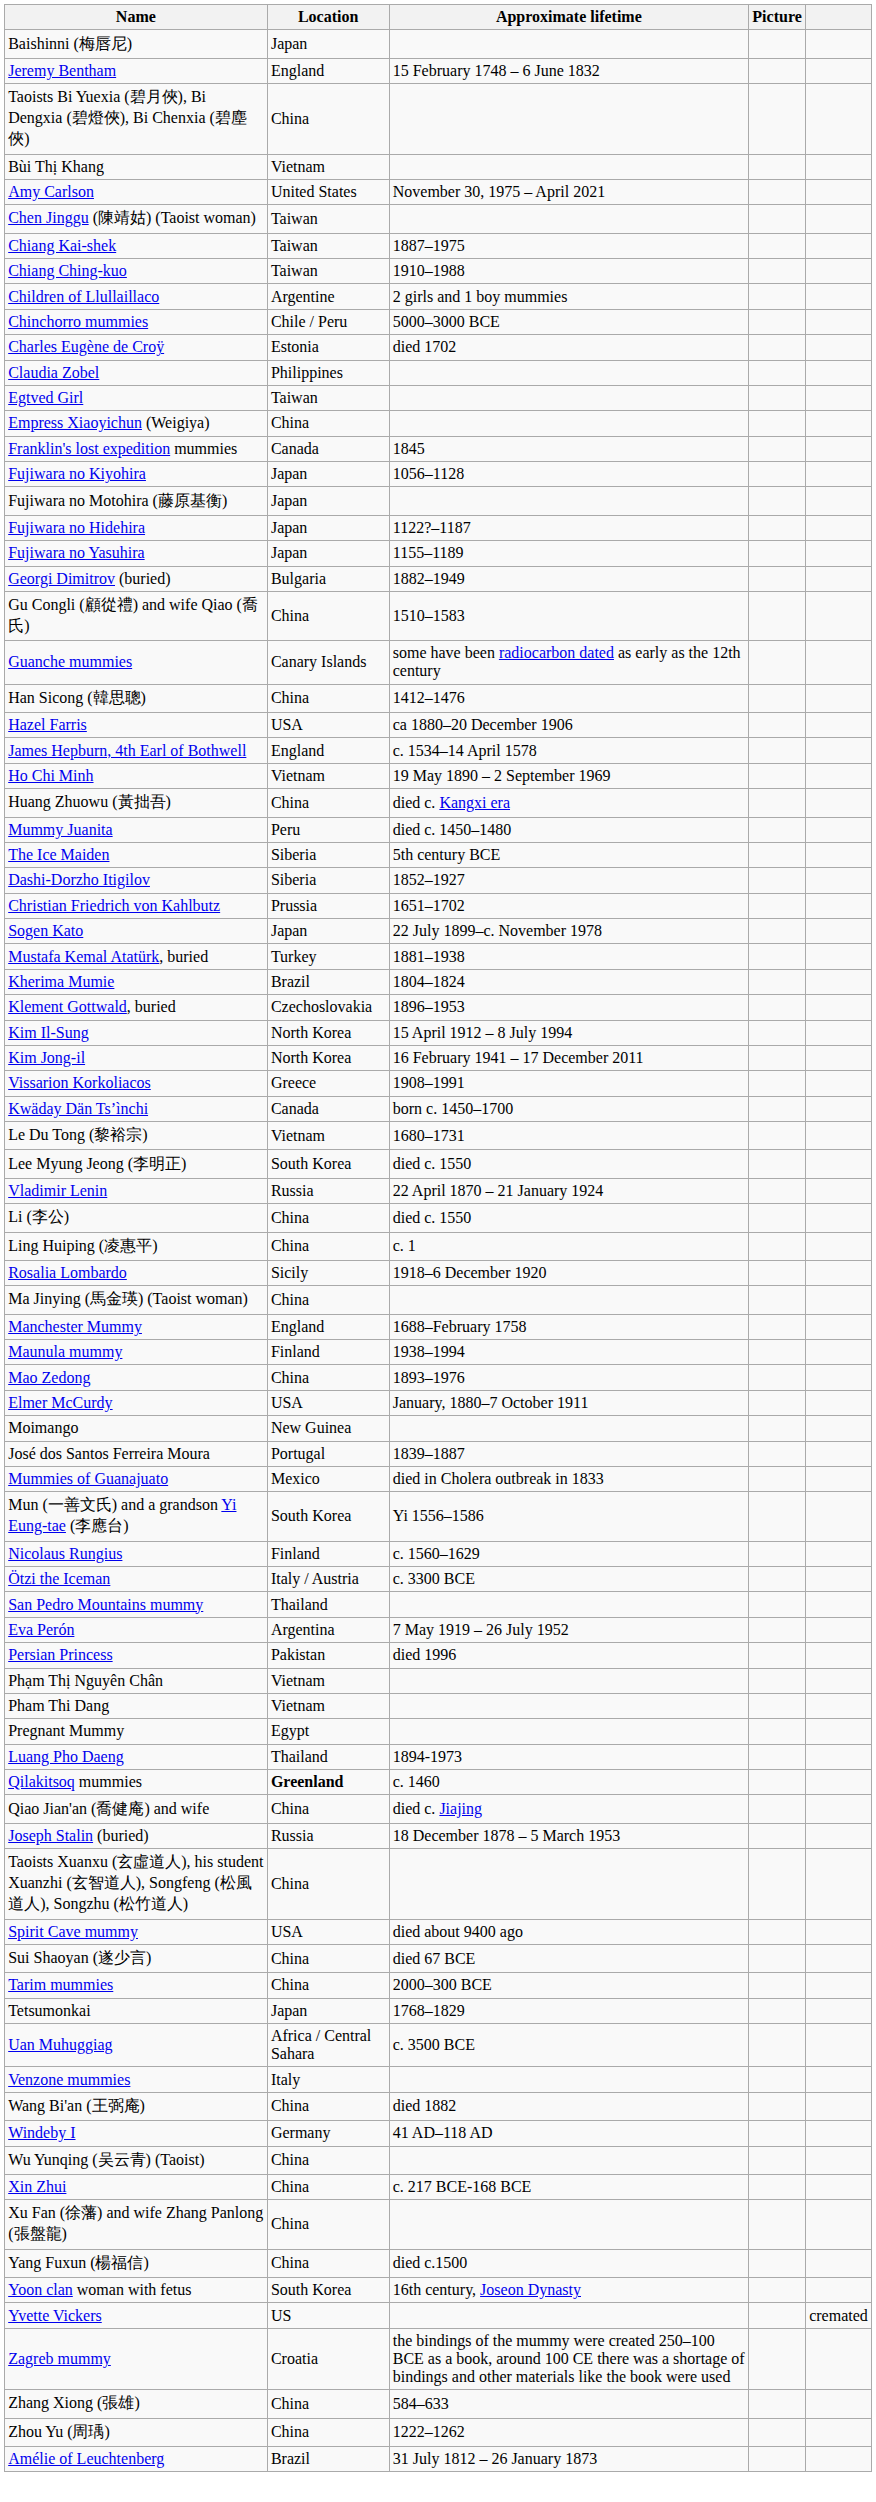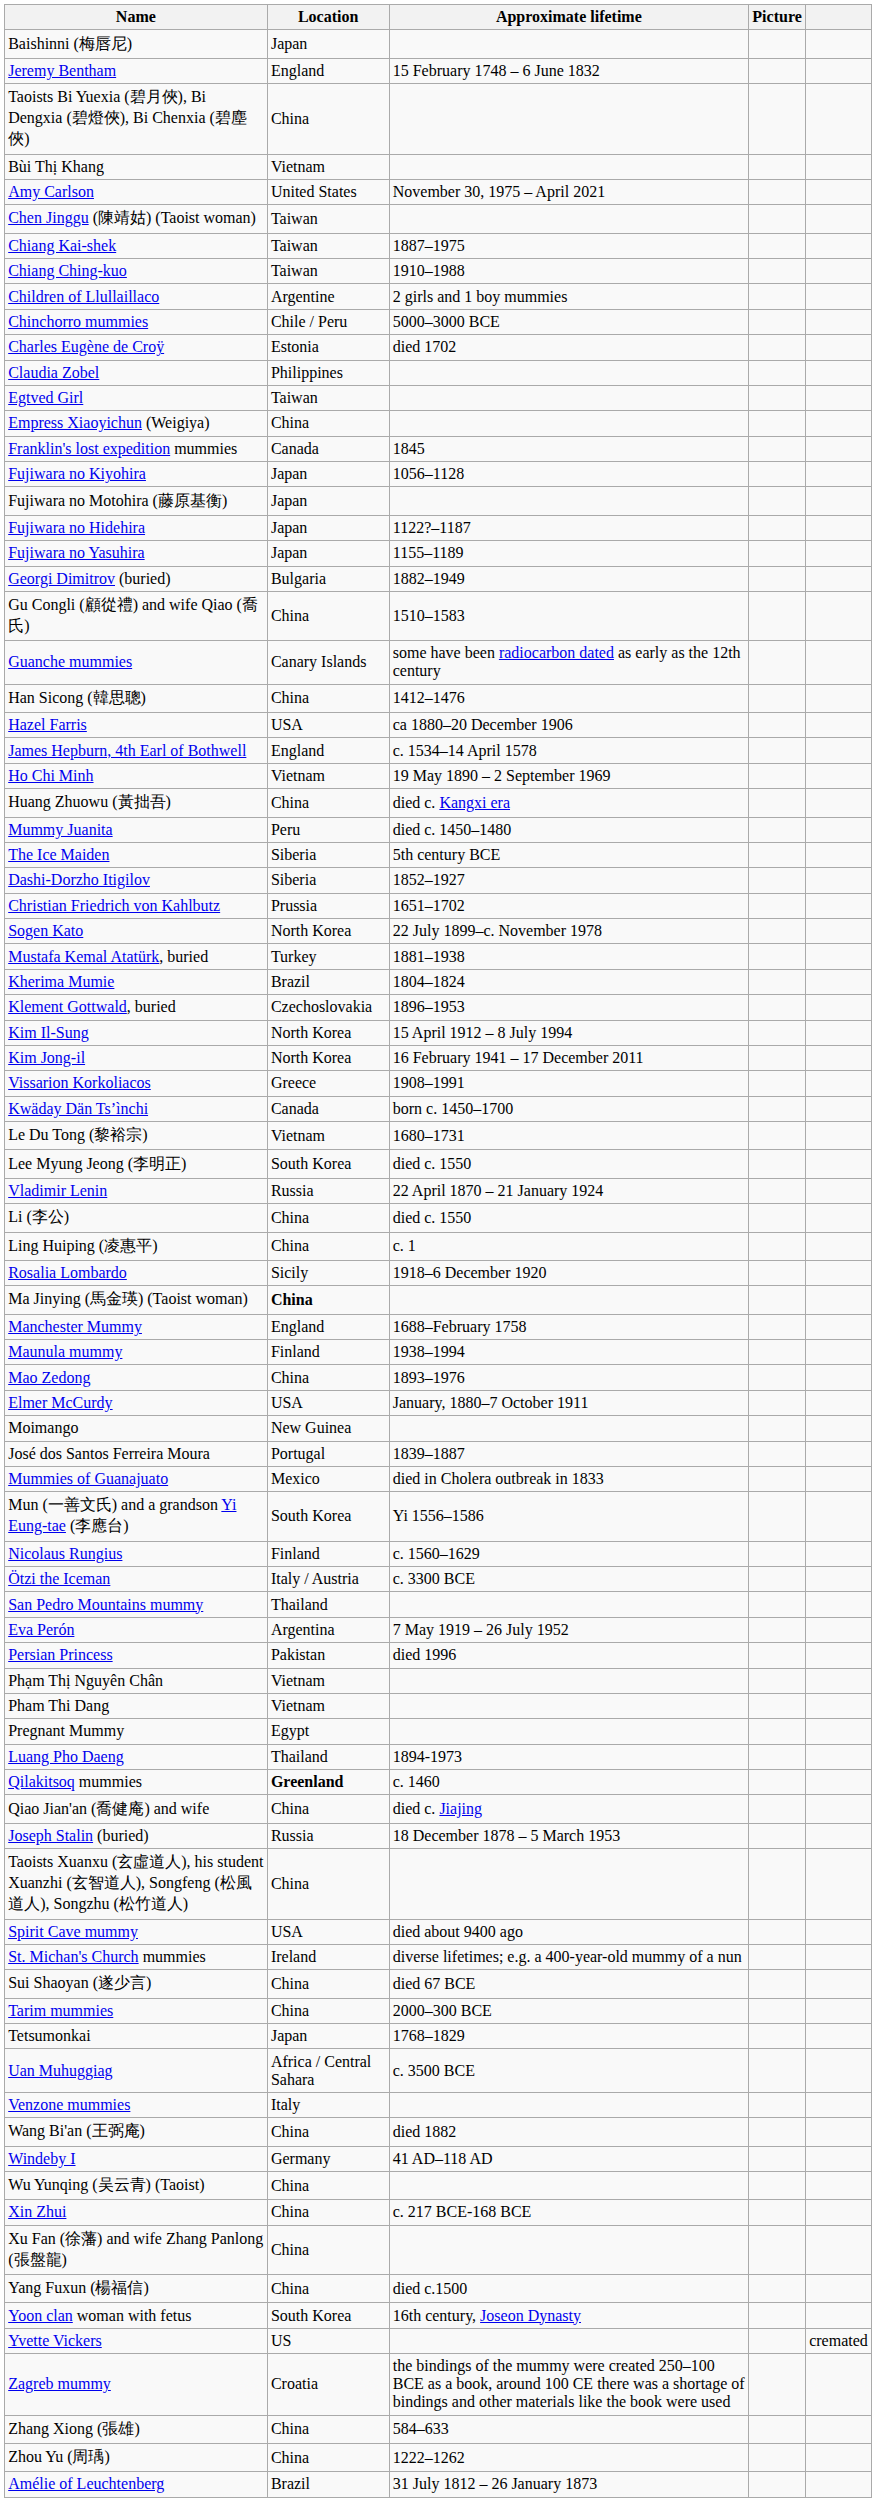Sogen Kato | Location: Japan -> North Korea
Ma Jinying (馬金瑛) (Taoist woman) | Location: normal -> bold
+ row: St. Michan's Church mummies | Ireland | diverse lifetimes; e.g. a 400-year-old mummy of a nun
